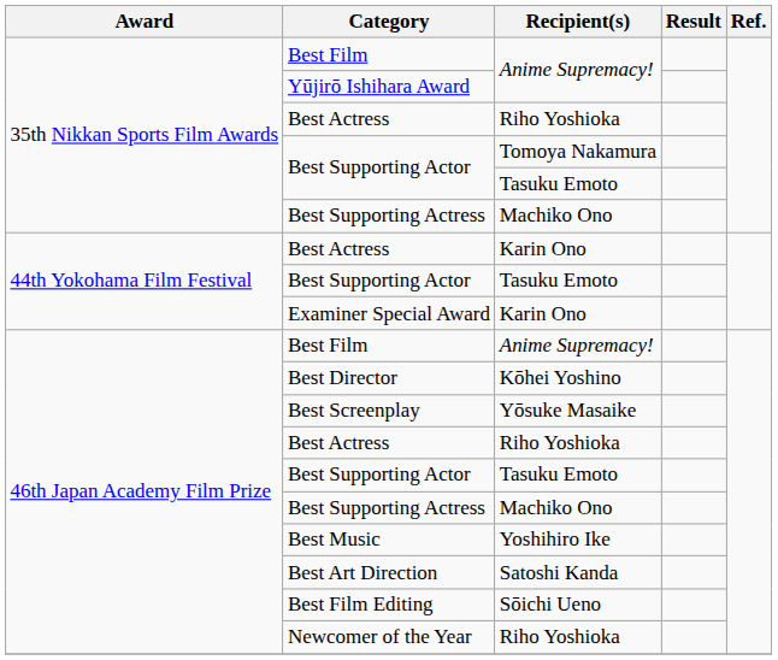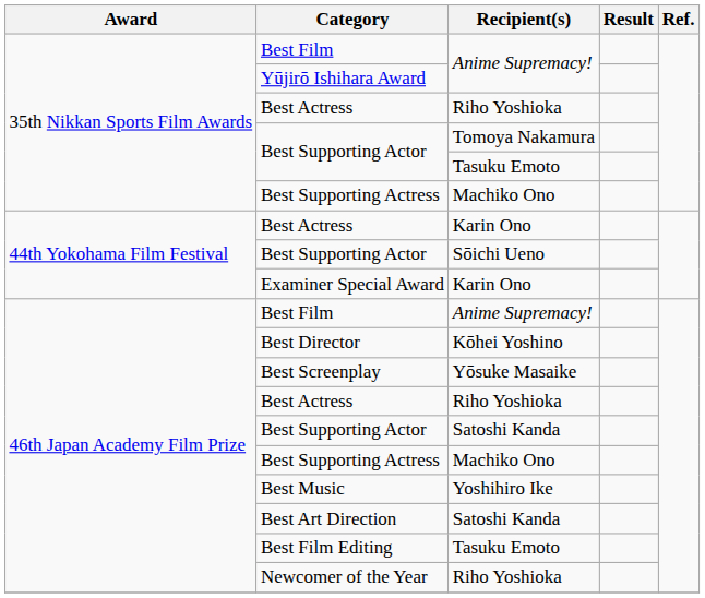44th Yokohama Film Festival / Best Supporting Actor | Recipient(s): Tasuku Emoto -> Sōichi Ueno
46th Japan Academy Film Prize / Best Supporting Actor | Recipient(s): Tasuku Emoto -> Satoshi Kanda
Best Film Editing | Recipient(s): Sōichi Ueno -> Tasuku Emoto
